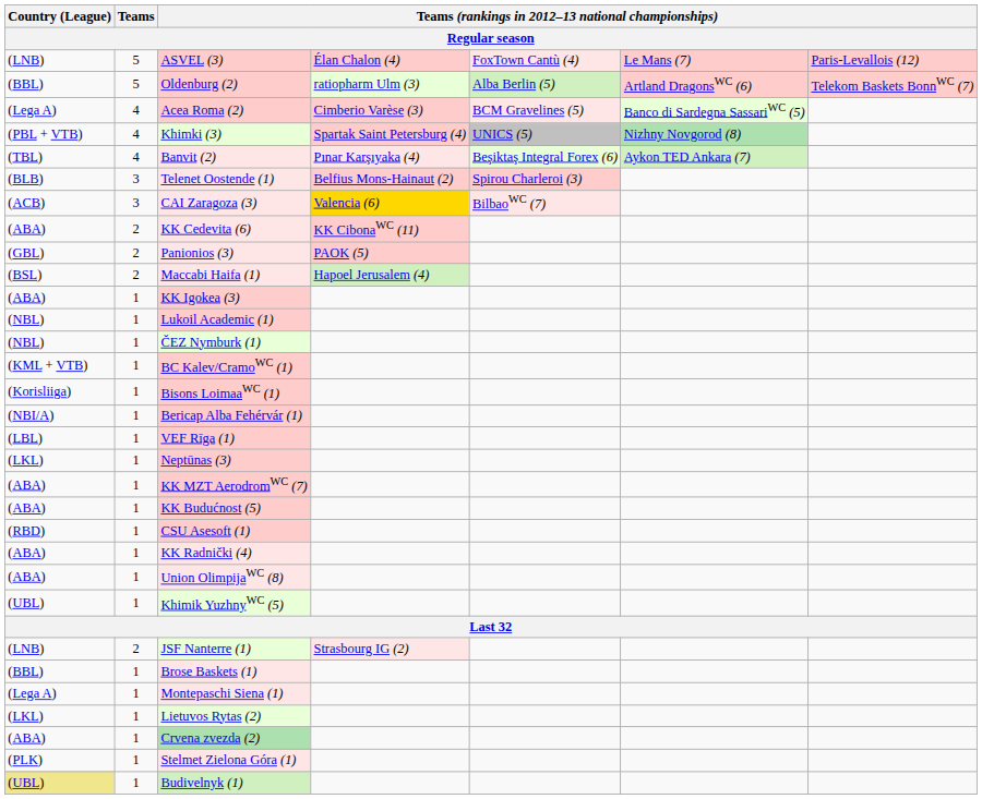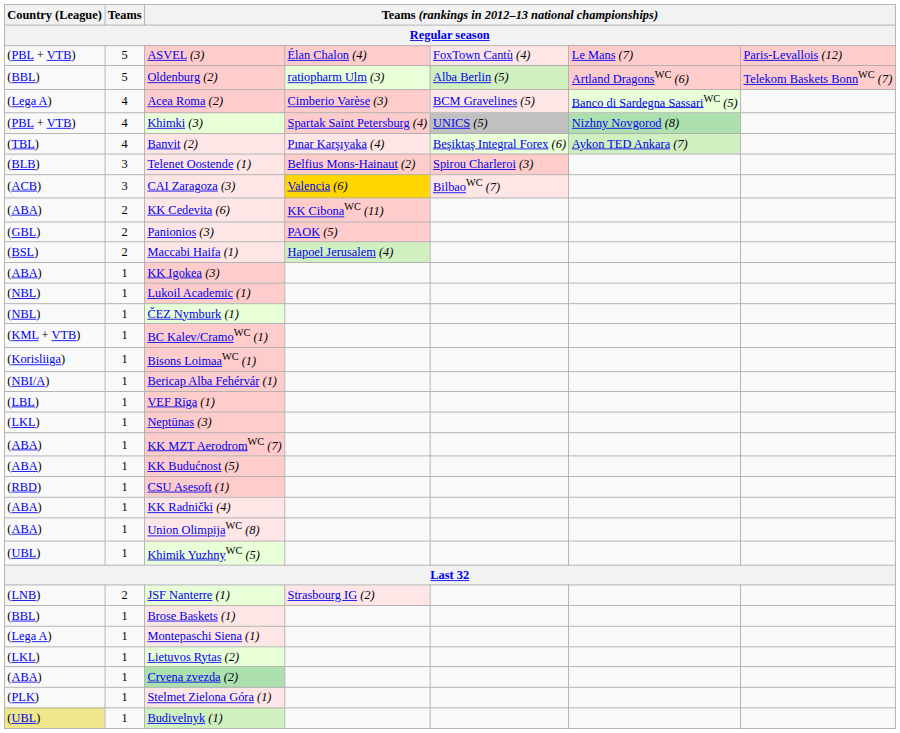ASVEL (3) | Country (League): (LNB) -> (PBL + VTB)
